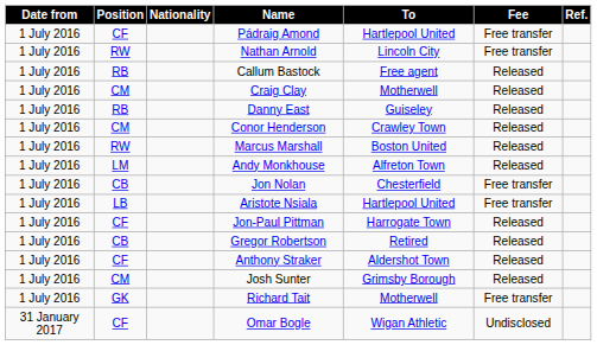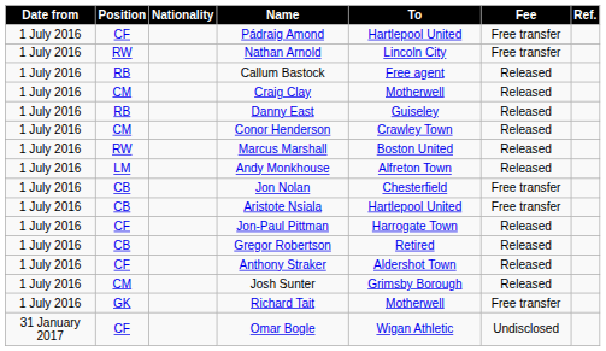Aristote Nsiala | Position: LB -> CB
